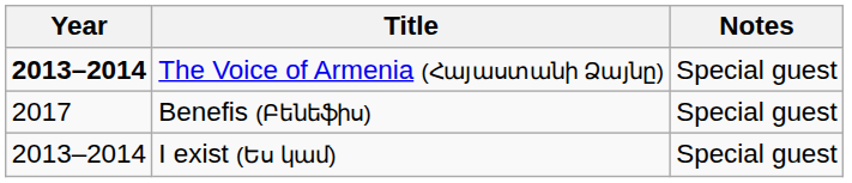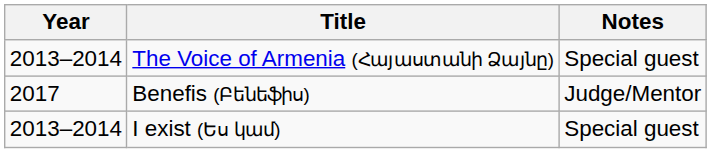The Voice of Armenia (Հայաստանի Ձայնը) | Year: bold -> normal
Benefis (Բենեֆիս) | Notes: Special guest -> Judge/Mentor
